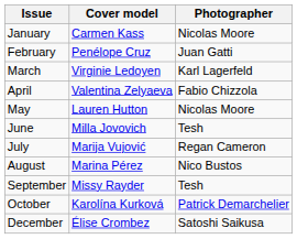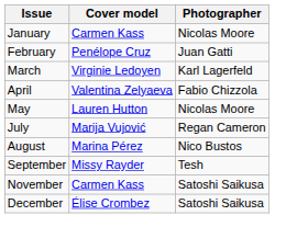- row: June | Milla Jovovich | Tesh
- row: October | Karolína Kurková | Patrick Demarchelier
+ row: November | Carmen Kass | Satoshi Saikusa
